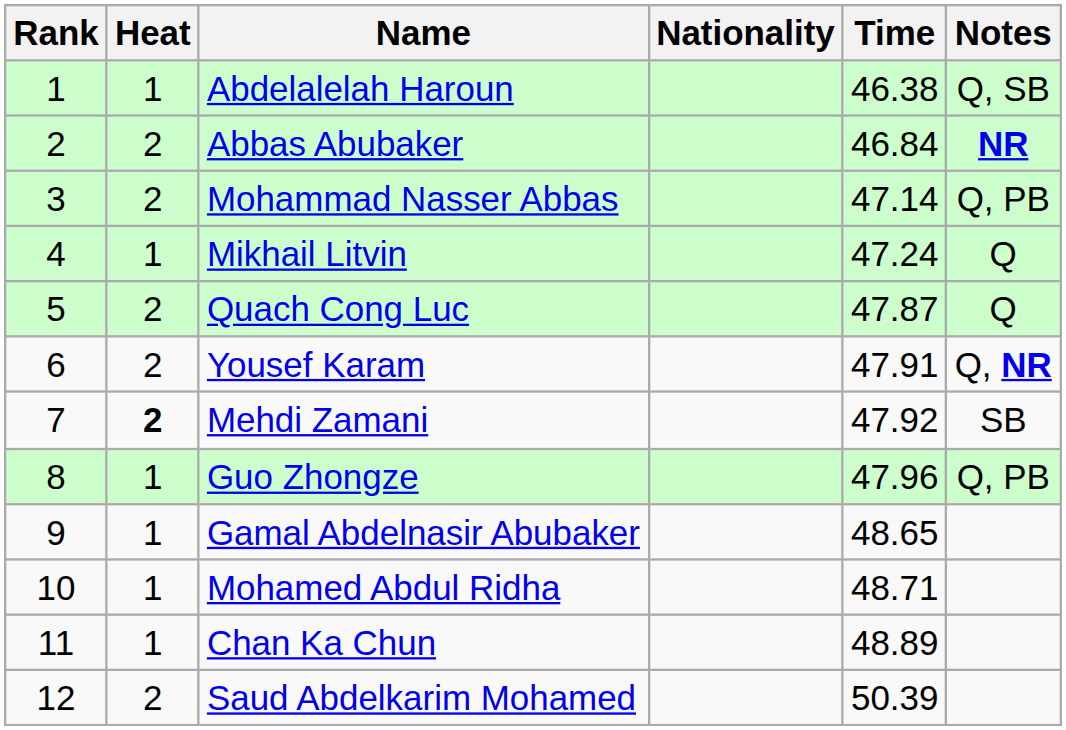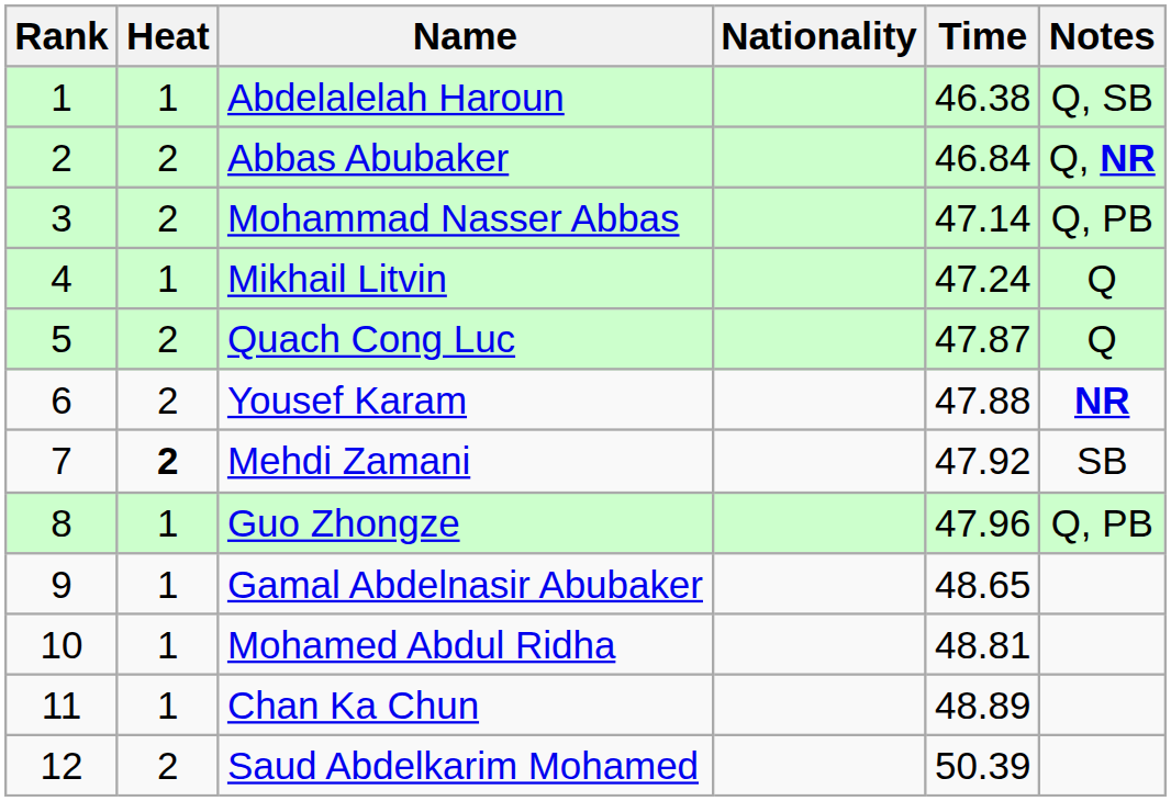Abbas Abubaker | Notes: NR -> Q, NR
Yousef Karam | Time: 47.91 -> 47.88
Yousef Karam | Notes: Q, NR -> NR
Mohamed Abdul Ridha | Time: 48.71 -> 48.81
